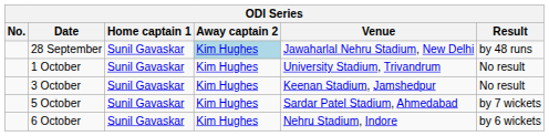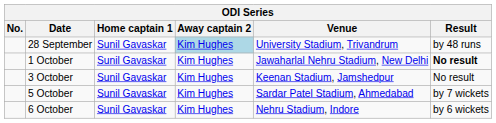28 September | Venue: Jawaharlal Nehru Stadium, New Delhi -> University Stadium, Trivandrum
1 October | Venue: University Stadium, Trivandrum -> Jawaharlal Nehru Stadium, New Delhi
1 October | Result: normal -> bold
